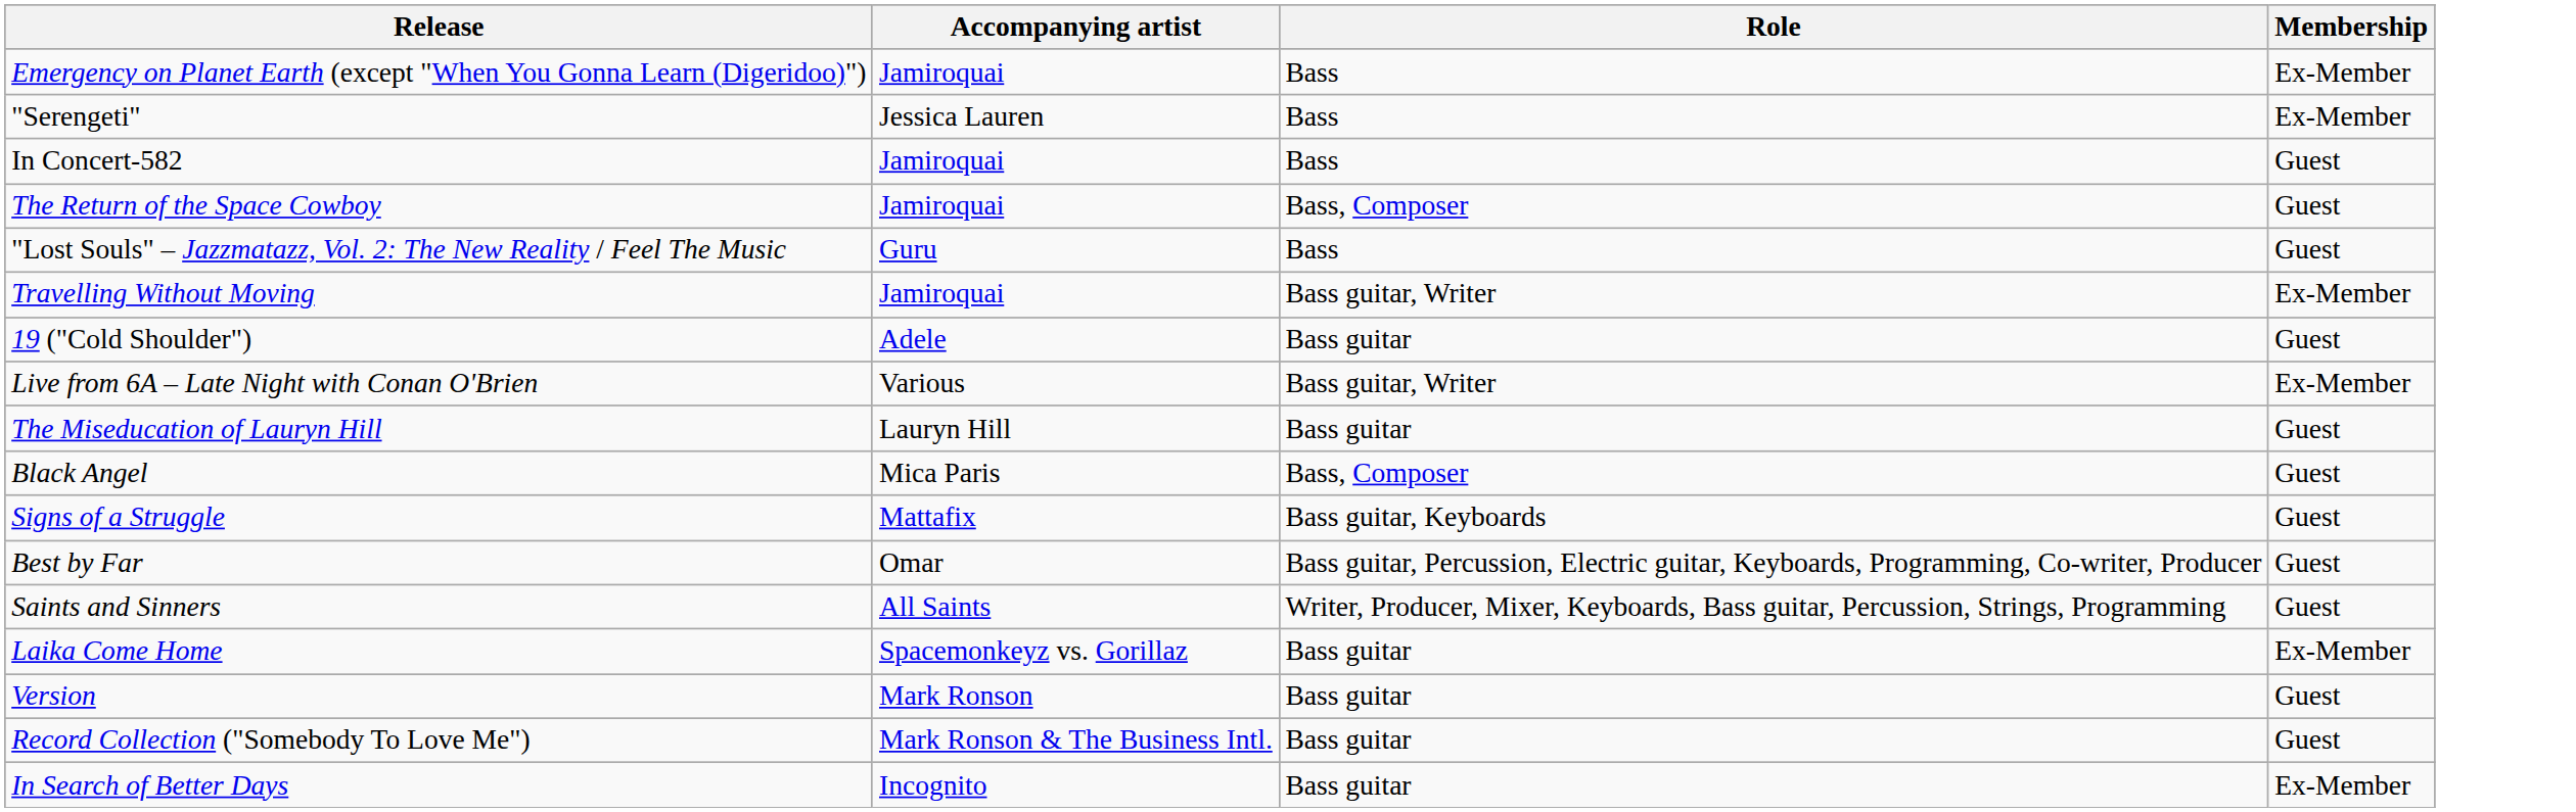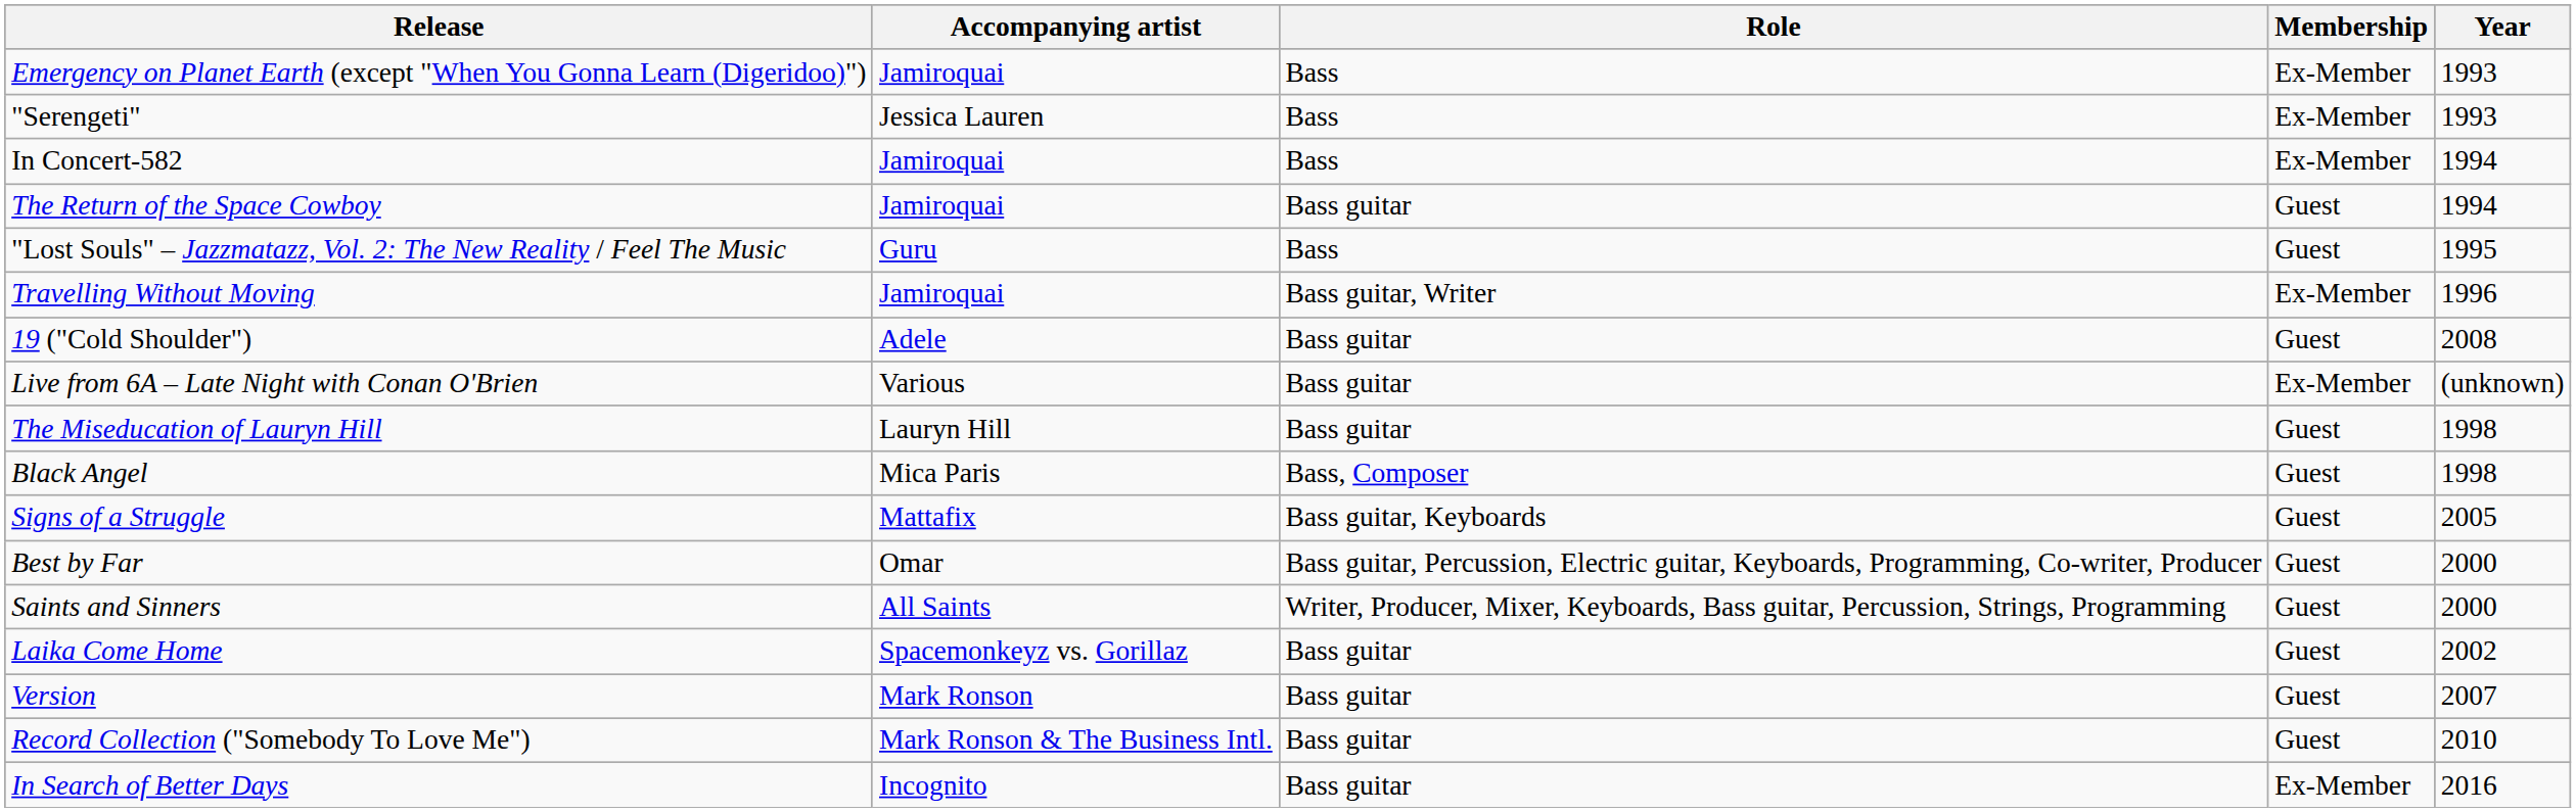+ column: Year | 1993 | 1993 | 1994 | 1994 | 1995 | 1996 | 2008 | (unknown) | 1998 | 1998 | 2005 | 2000 | 2000 | 2002 | 2007 | 2010 | 2016
In Concert-582 | Membership: Guest -> Ex-Member
The Return of the Space Cowboy | Role: Bass, Composer -> Bass guitar
Live from 6A – Late Night with Conan O'Brien | Role: Bass guitar, Writer -> Bass guitar
Laika Come Home | Membership: Ex-Member -> Guest
